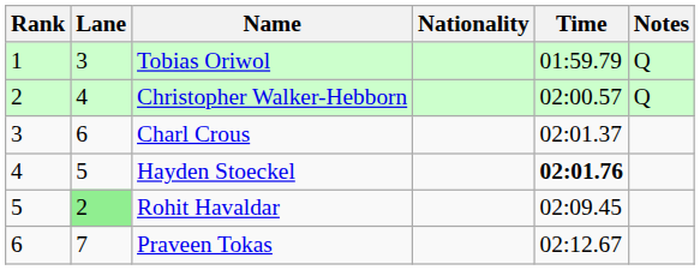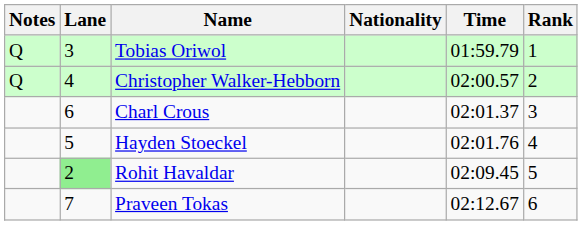columns swapped: Rank <-> Notes
Hayden Stoeckel | Time: bold -> normal
